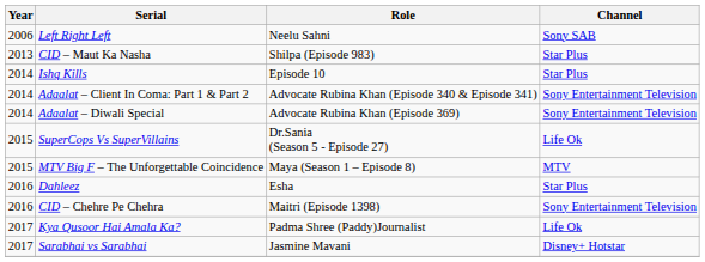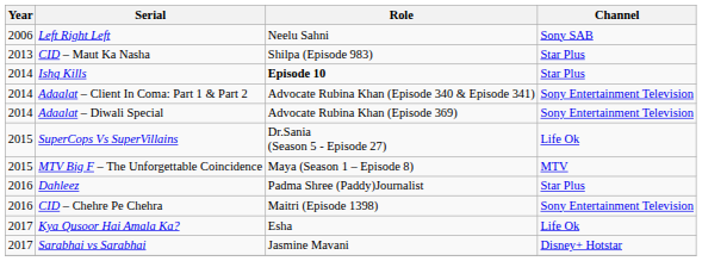Ishq Kills | Role: normal -> bold
Dahleez | Role: Esha -> Padma Shree (Paddy)Journalist
Kya Qusoor Hai Amala Ka? | Role: Padma Shree (Paddy)Journalist -> Esha
